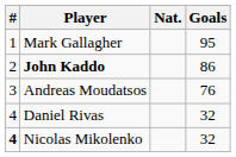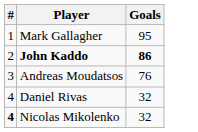- column: Nat.
John Kaddo | Goals: normal -> bold
